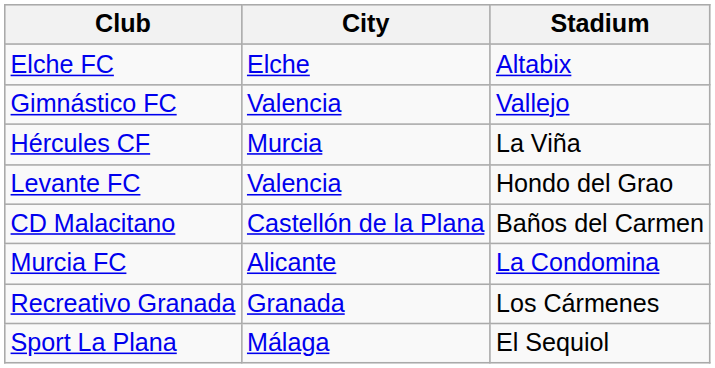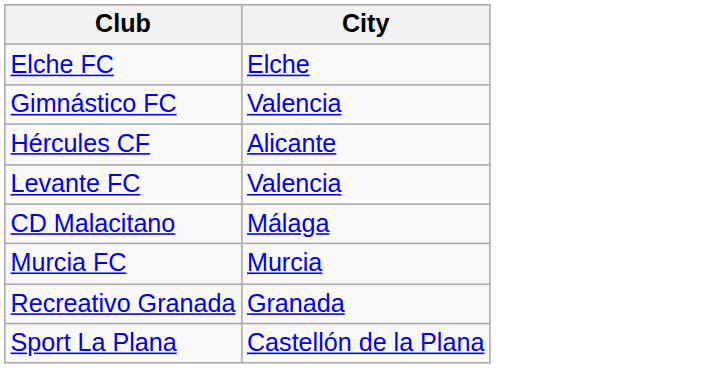- column: Stadium | Altabix | Vallejo | La Viña | Hondo del Grao | Baños del Carmen | La Condomina | Los Cármenes | El Sequiol
Hércules CF | City: Murcia -> Alicante
CD Malacitano | City: Castellón de la Plana -> Málaga
Murcia FC | City: Alicante -> Murcia
Sport La Plana | City: Málaga -> Castellón de la Plana
